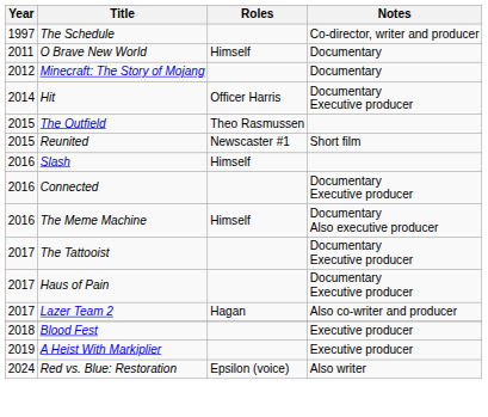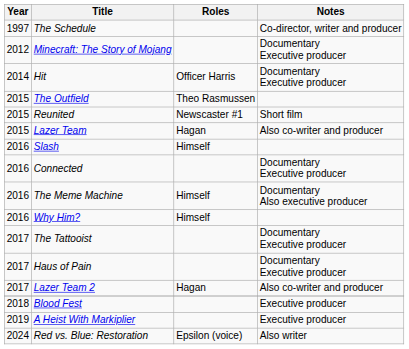- row: 2011 | O Brave New World | Himself | Documentary
Minecraft: The Story of Mojang | Notes: Documentary -> Documentary Executive producer
+ row: 2015 | Lazer Team | Hagan | Also co-writer and producer
+ row: 2016 | Why Him? | Himself
